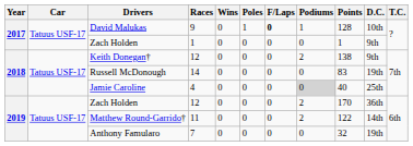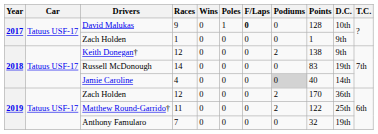David Malukas | Podiums: 1 -> 0
Jamie Caroline | D.C.: 25th -> 14th
Matthew Round-Garrido† | D.C.: 14th -> 25th
